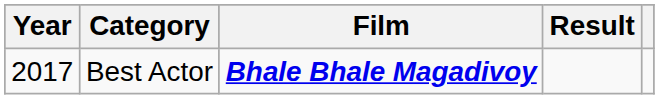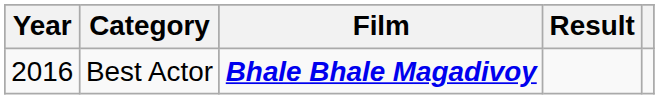Best Actor | Year: 2017 -> 2016
